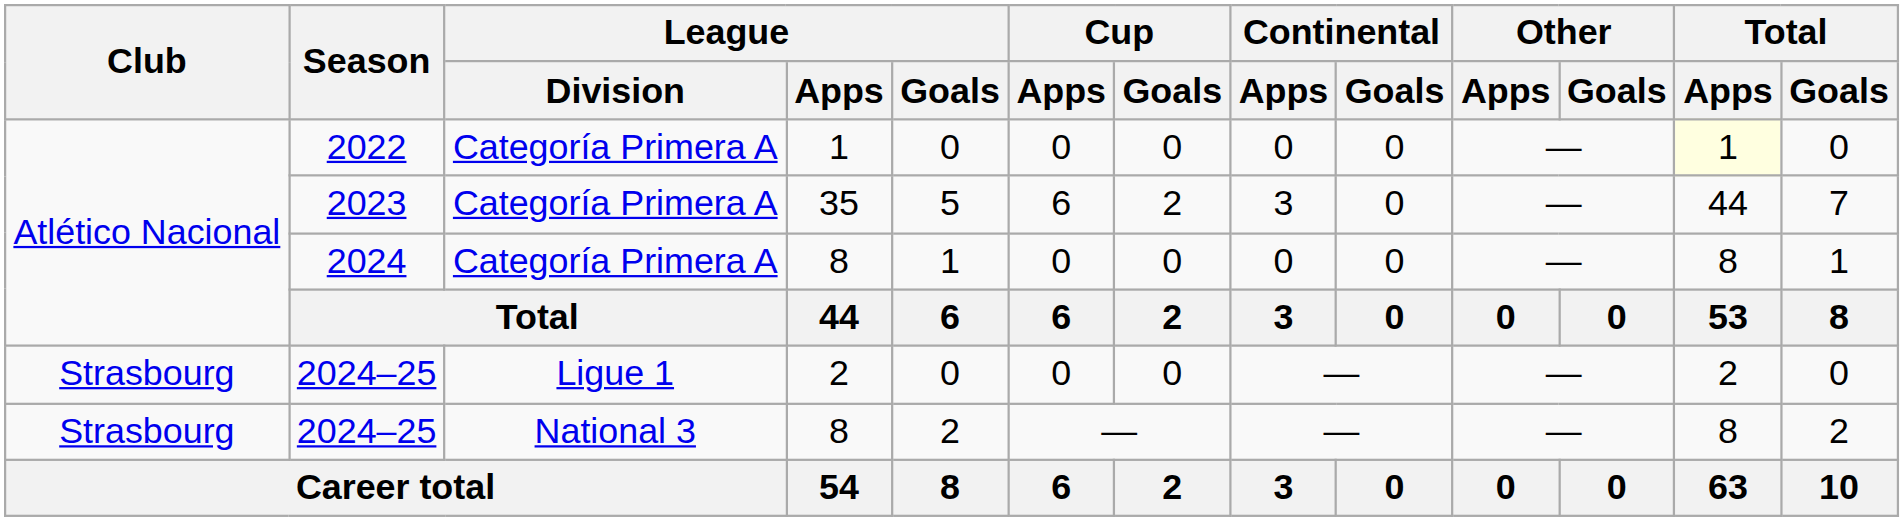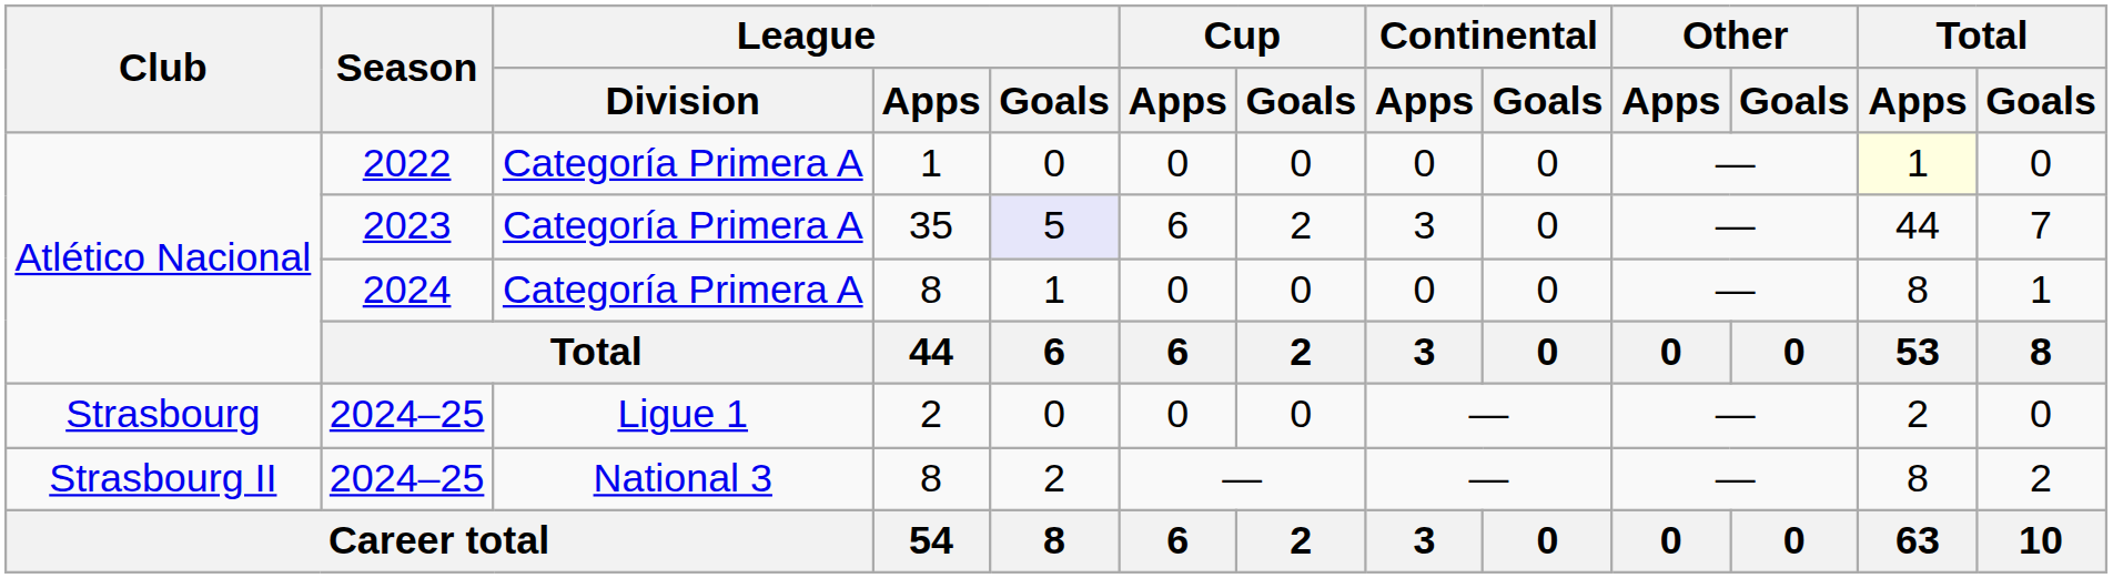2023 | League / Goals: no background -> lavender background
2024–25 / 8 | Club: Strasbourg -> Strasbourg II
